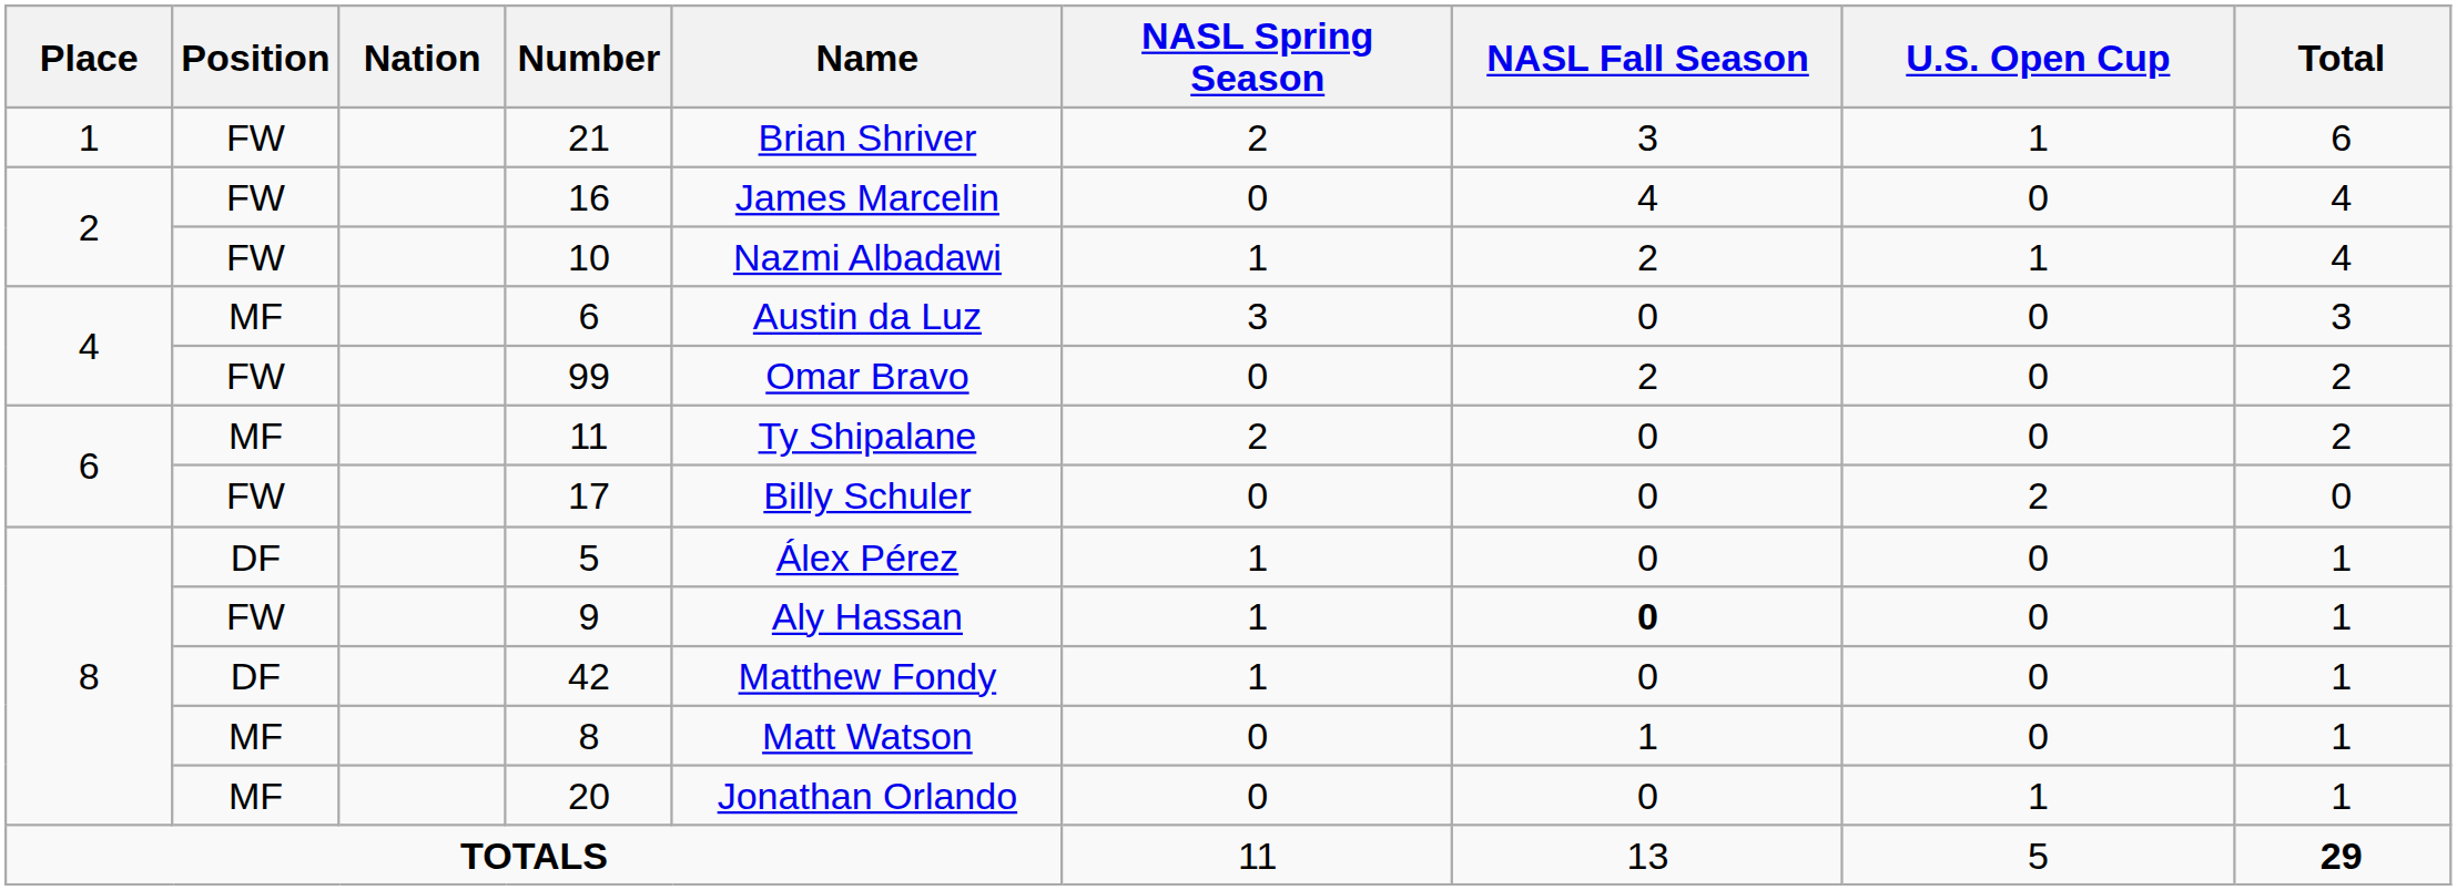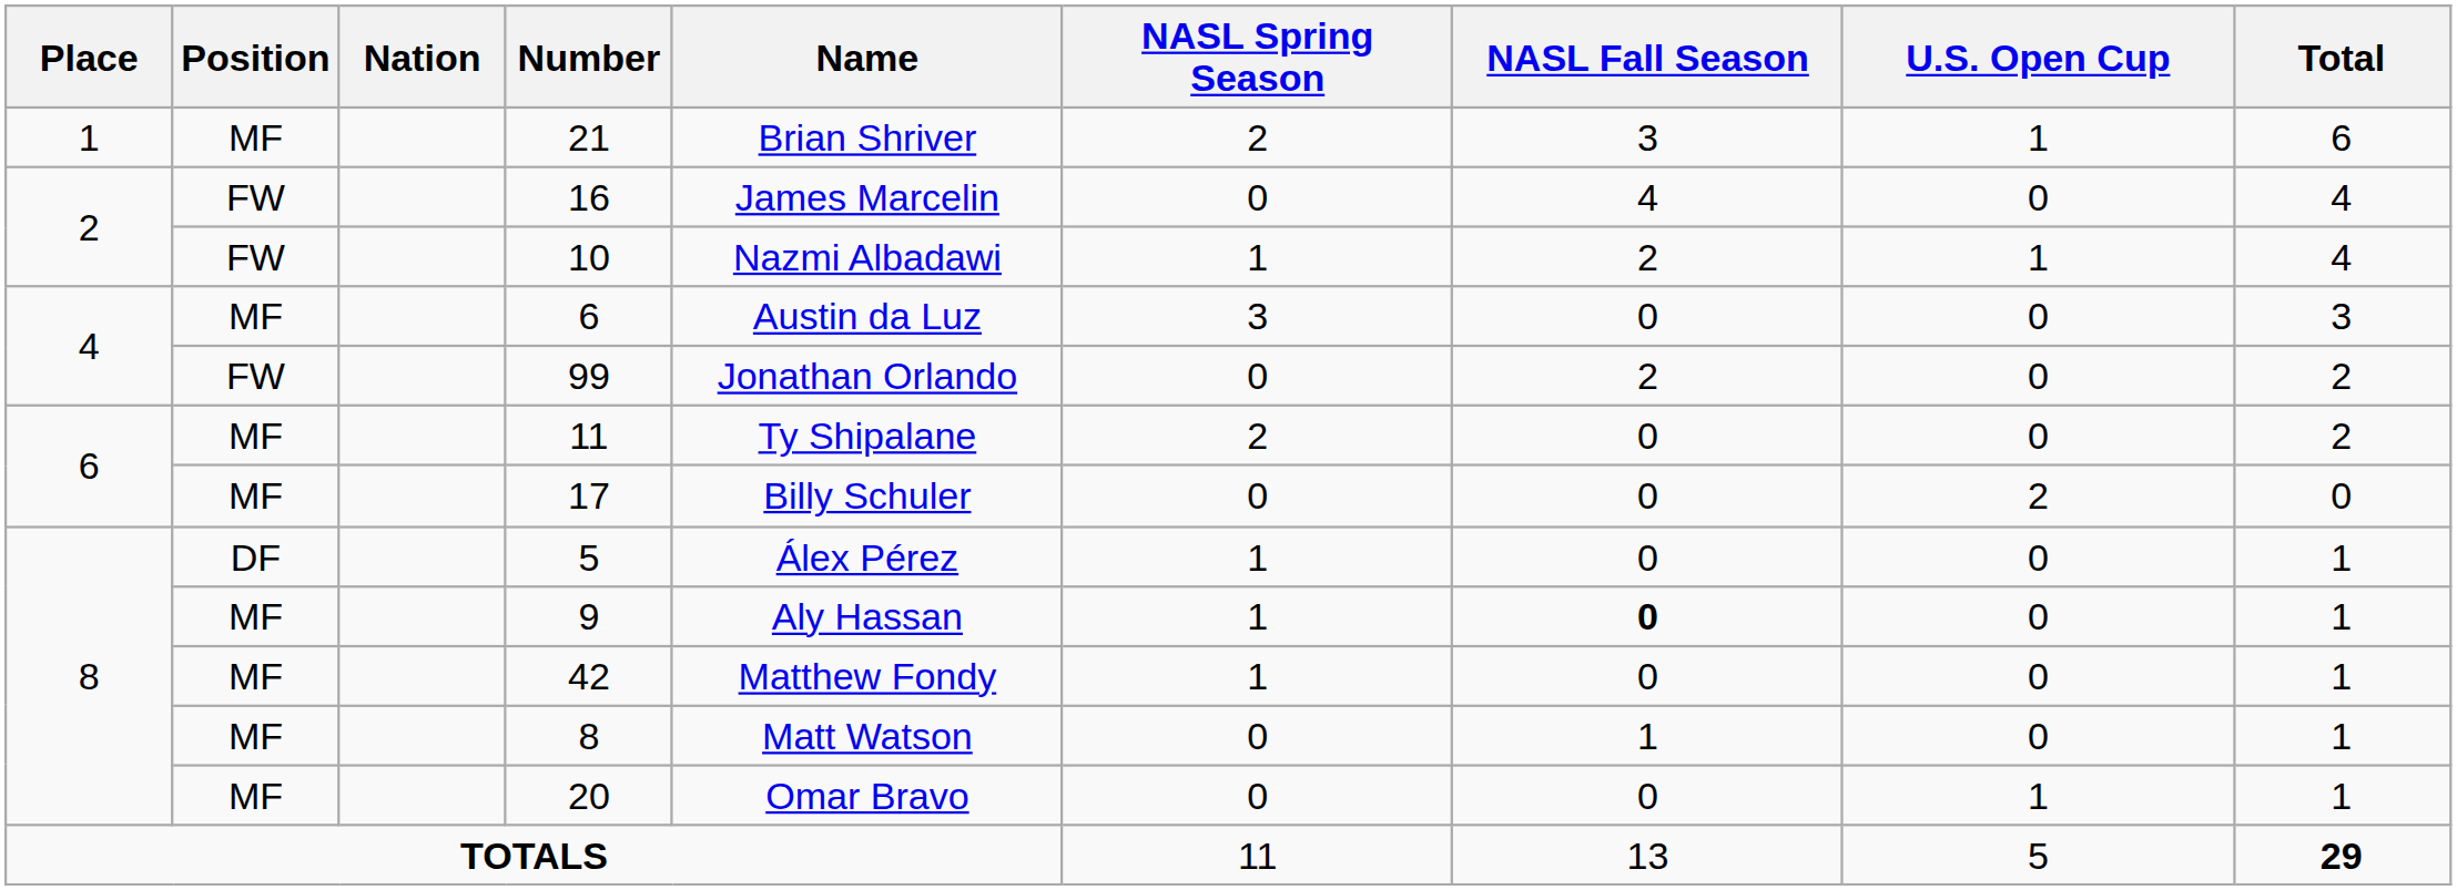21 | Position: FW -> MF
99 | Name: Omar Bravo -> Jonathan Orlando
17 | Position: FW -> MF
9 | Position: FW -> MF
42 | Position: DF -> MF
20 | Name: Jonathan Orlando -> Omar Bravo
